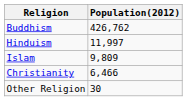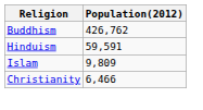Hinduism | Population(2012): 11,997 -> 59,591
- row: Other Religion | 30
